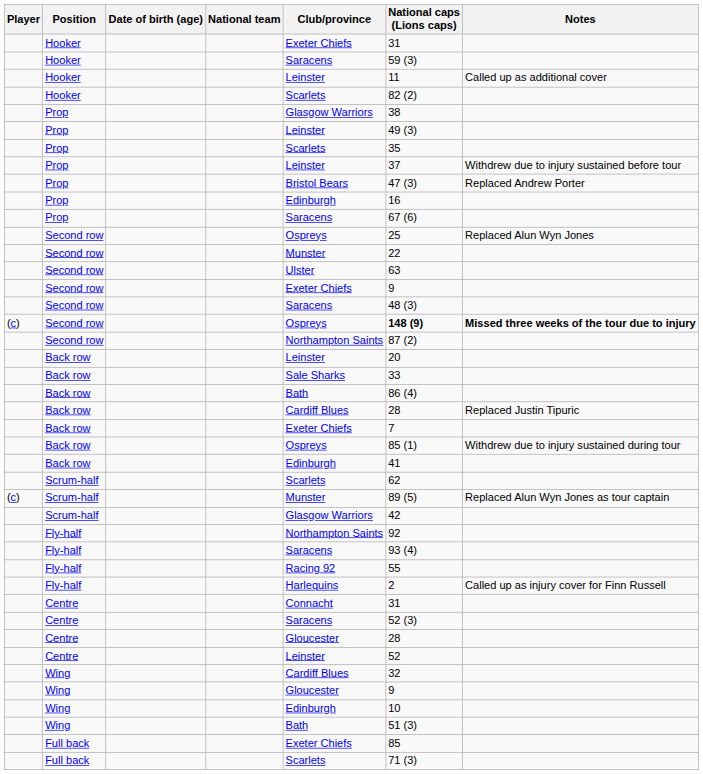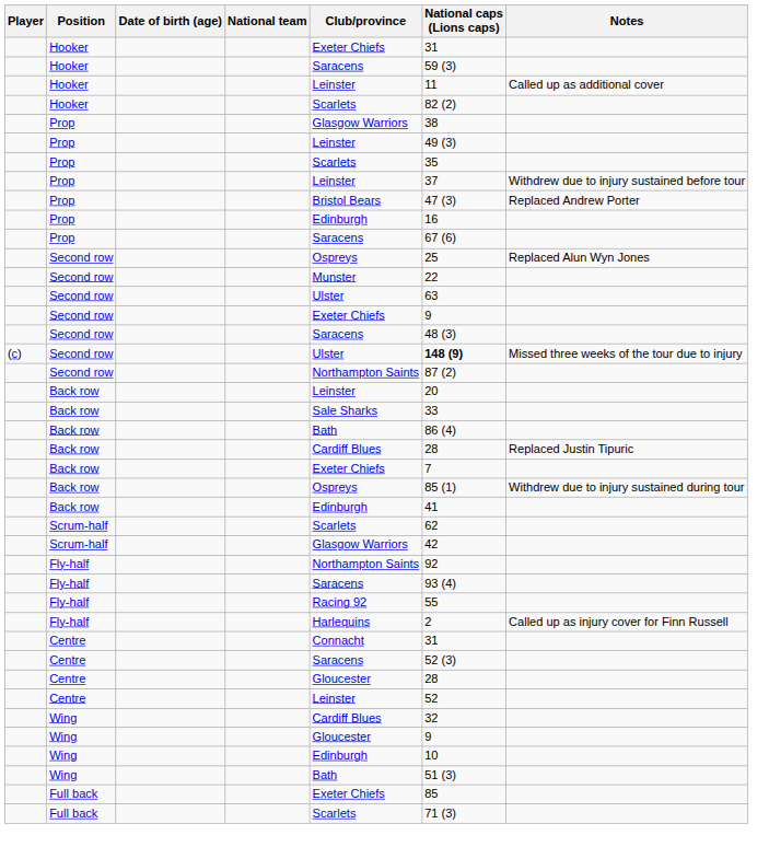(c) / Second row | Club/province: Ospreys -> Ulster
(c) / Second row | Notes: bold -> normal
- row: (c) | Scrum-half | Munster | 89 (5) | Replaced Alun Wyn Jones as tour captain
